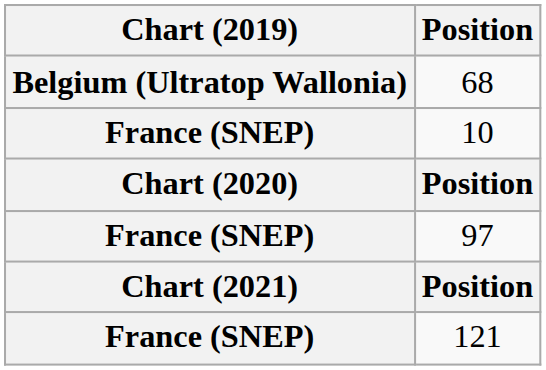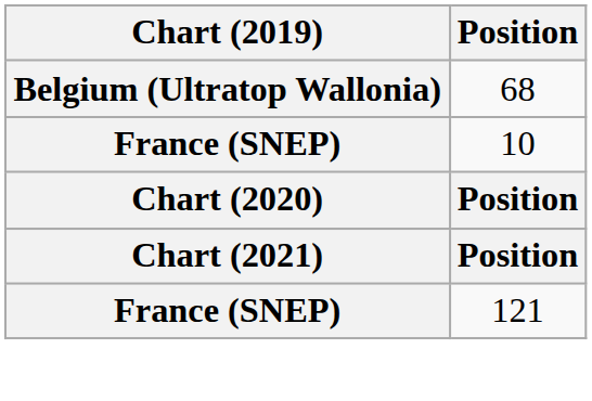- row: France (SNEP) | 97
